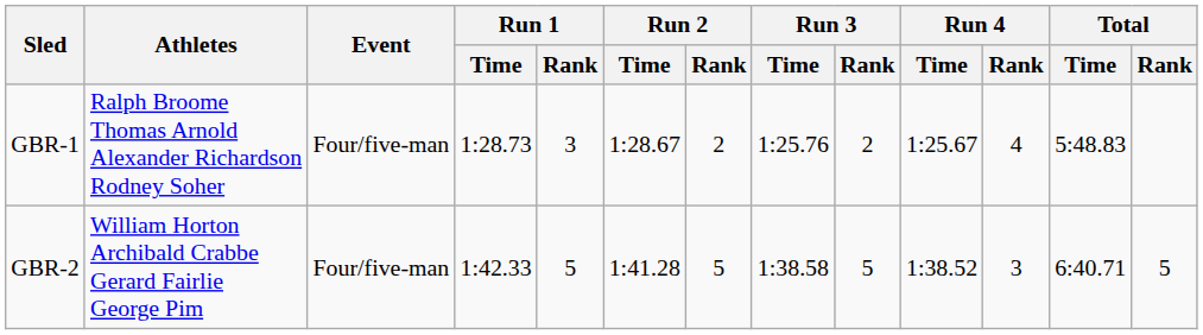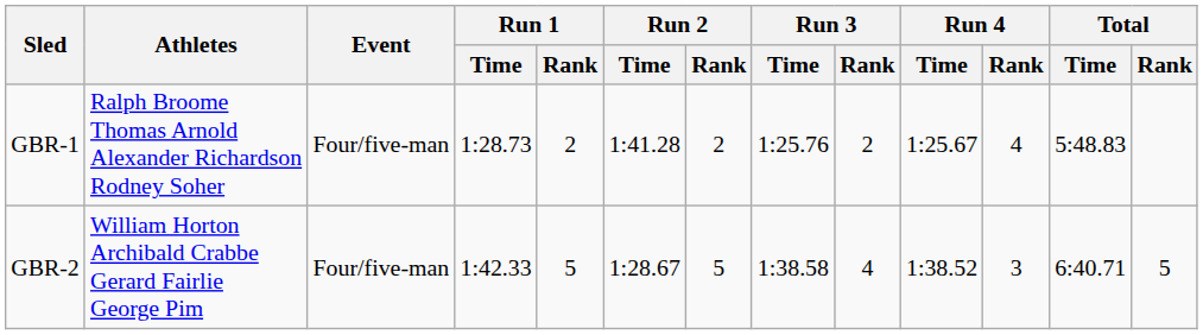GBR-1 | Run 1 / Rank: 3 -> 2
GBR-1 | Run 2 / Time: 1:28.67 -> 1:41.28
GBR-2 | Run 2 / Time: 1:41.28 -> 1:28.67
GBR-2 | Run 3 / Rank: 5 -> 4
